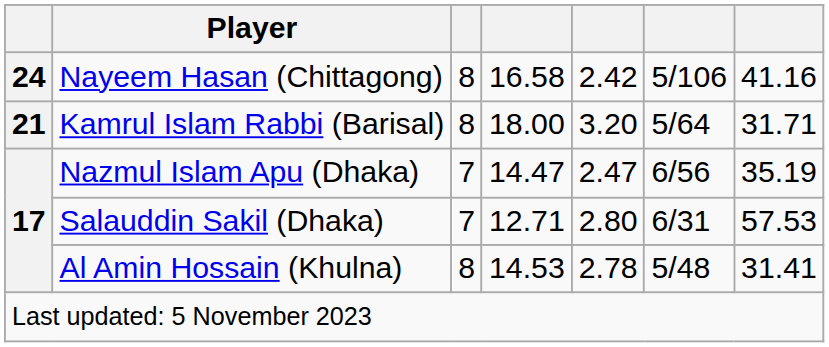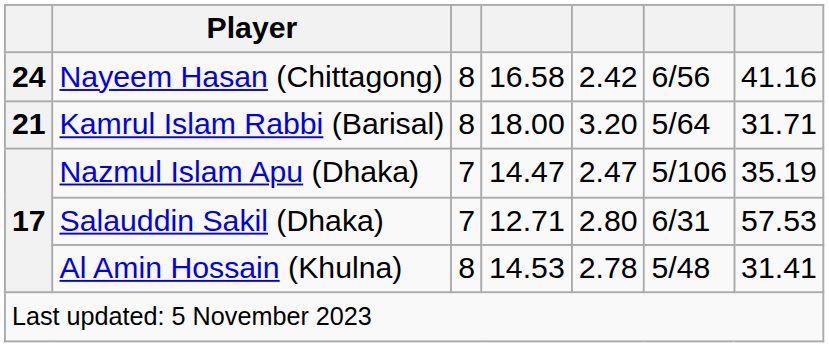Nayeem Hasan (Chittagong) | column 6: 5/106 -> 6/56
Nazmul Islam Apu (Dhaka) | column 6: 6/56 -> 5/106
